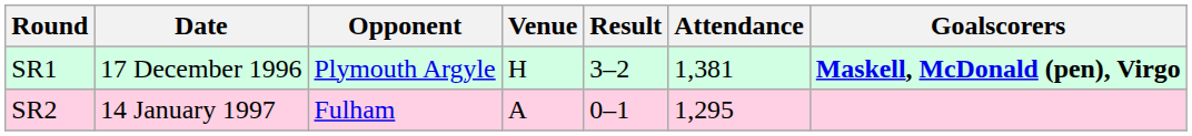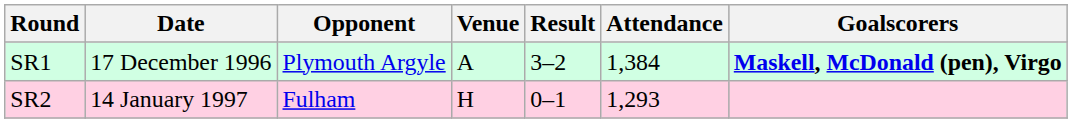SR1 | Venue: H -> A
SR1 | Attendance: 1,381 -> 1,384
SR2 | Venue: A -> H
SR2 | Attendance: 1,295 -> 1,293
